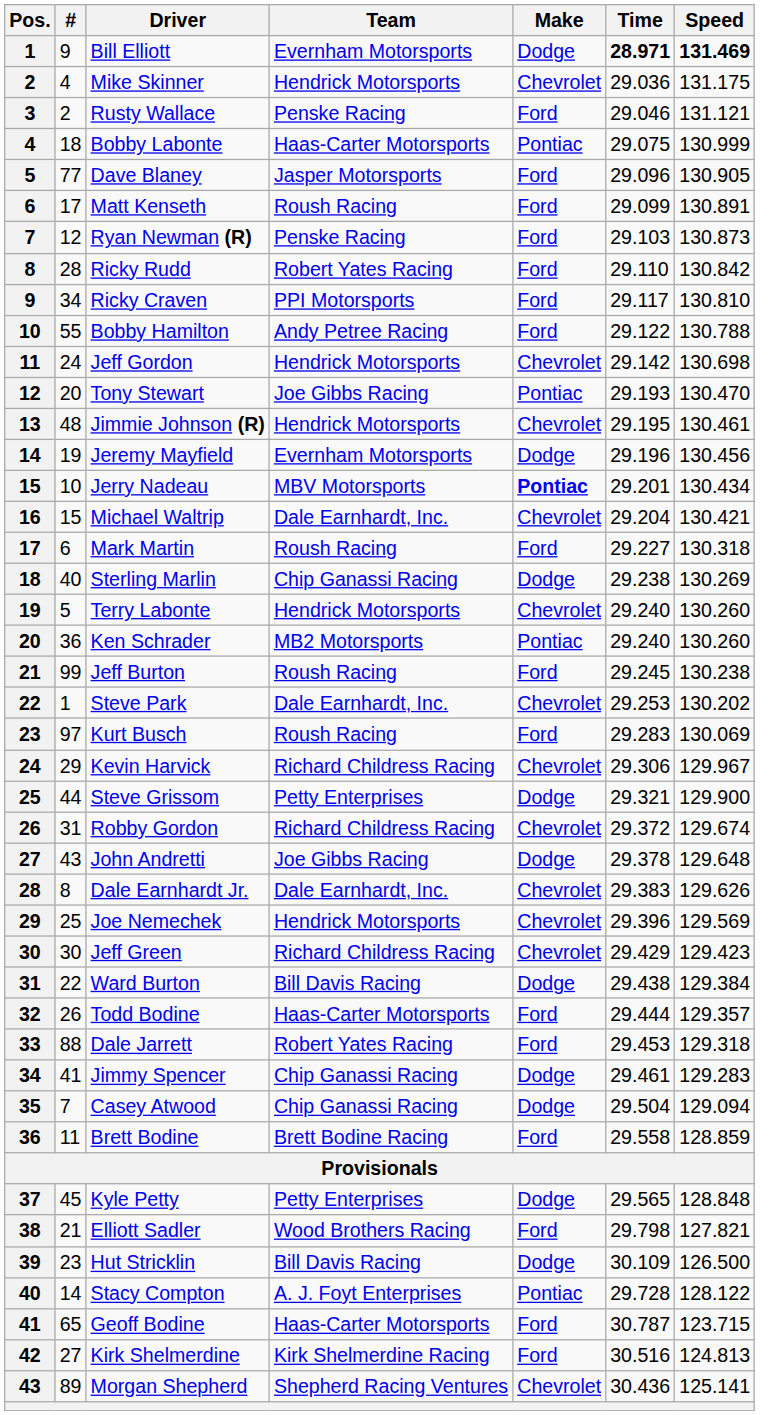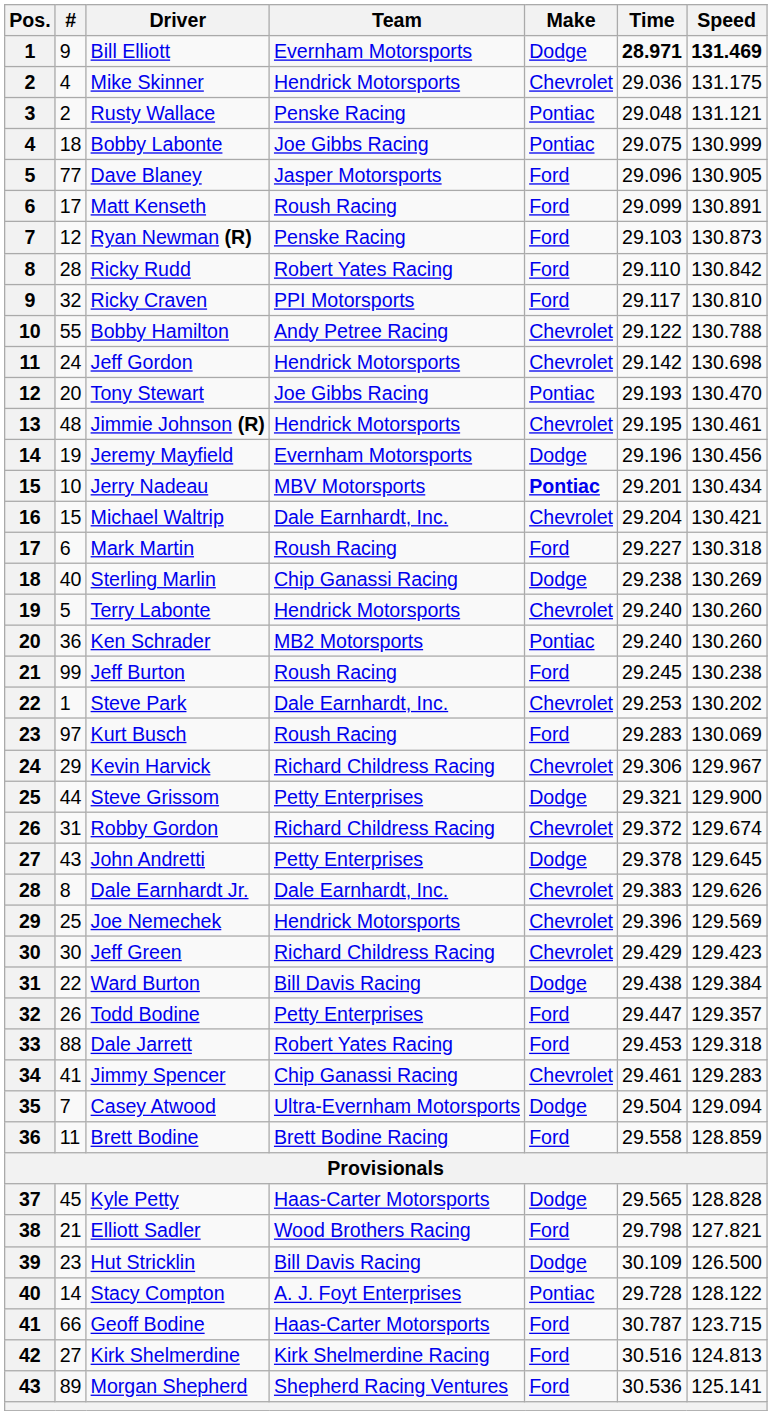Rusty Wallace | Make: Ford -> Pontiac
Rusty Wallace | Time: 29.046 -> 29.048
Bobby Labonte | Team: Haas-Carter Motorsports -> Joe Gibbs Racing
Ricky Craven | #: 34 -> 32
Bobby Hamilton | Make: Ford -> Chevrolet
John Andretti | Team: Joe Gibbs Racing -> Petty Enterprises
John Andretti | Speed: 129.648 -> 129.645
Todd Bodine | Team: Haas-Carter Motorsports -> Petty Enterprises
Todd Bodine | Time: 29.444 -> 29.447
Jimmy Spencer | Make: Dodge -> Chevrolet
Casey Atwood | Team: Chip Ganassi Racing -> Ultra-Evernham Motorsports
Kyle Petty | Team: Petty Enterprises -> Haas-Carter Motorsports
Kyle Petty | Speed: 128.848 -> 128.828
Geoff Bodine | #: 65 -> 66
Morgan Shepherd | Make: Chevrolet -> Ford
Morgan Shepherd | Time: 30.436 -> 30.536
